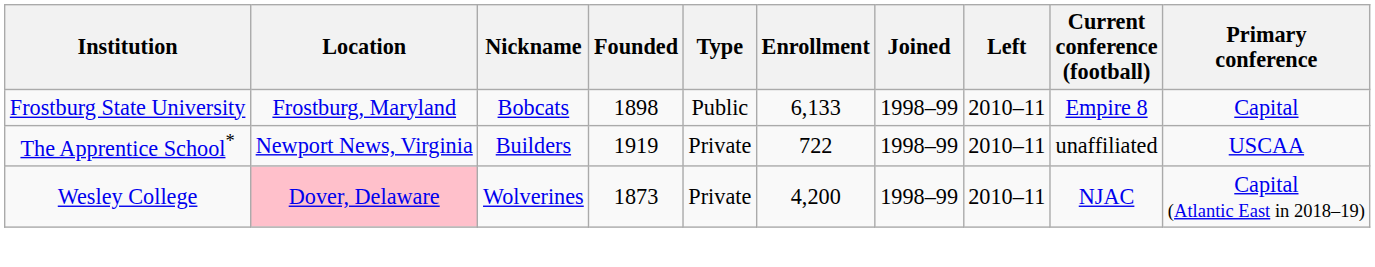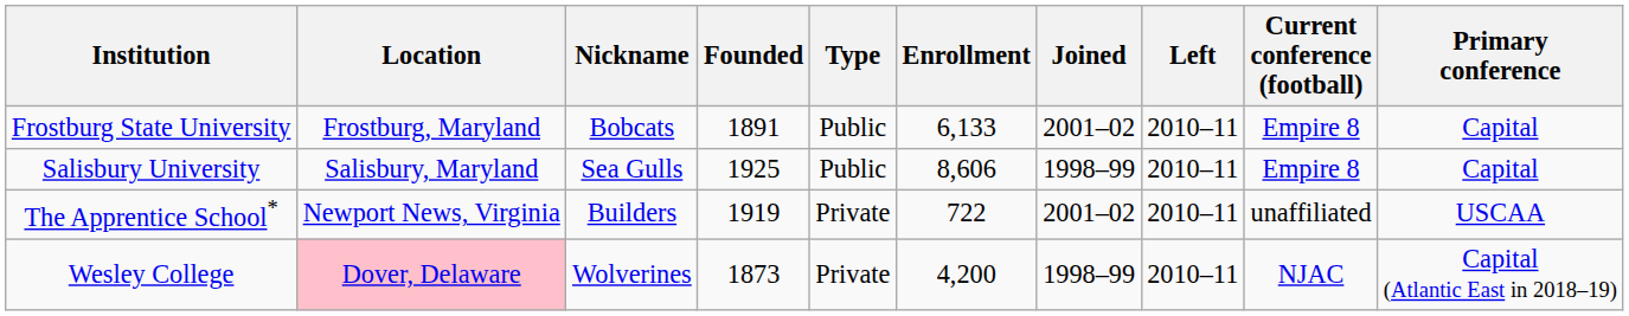Frostburg State University | Founded: 1898 -> 1891
Frostburg State University | Joined: 1998–99 -> 2001–02
+ row: Salisbury University | Salisbury, Maryland | Sea Gulls | 1925 | Public | 8,606 | 1998–99 | 2010–11 | Empire 8 | Capital
The Apprentice School* | Joined: 1998–99 -> 2001–02
